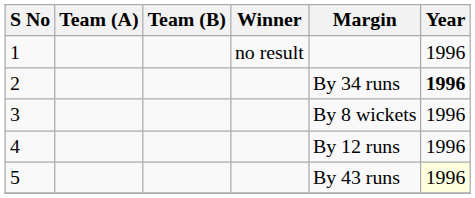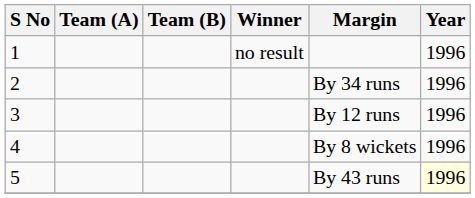2 | Year: bold -> normal
3 | Margin: By 8 wickets -> By 12 runs
4 | Margin: By 12 runs -> By 8 wickets
